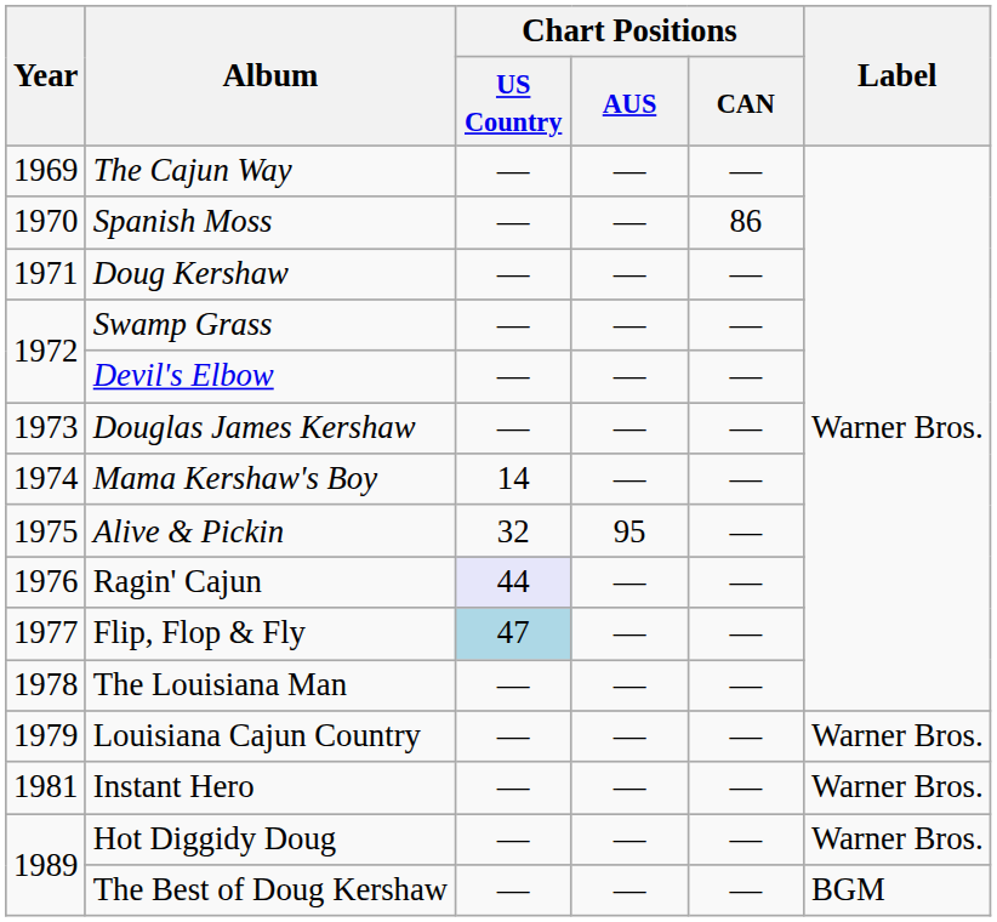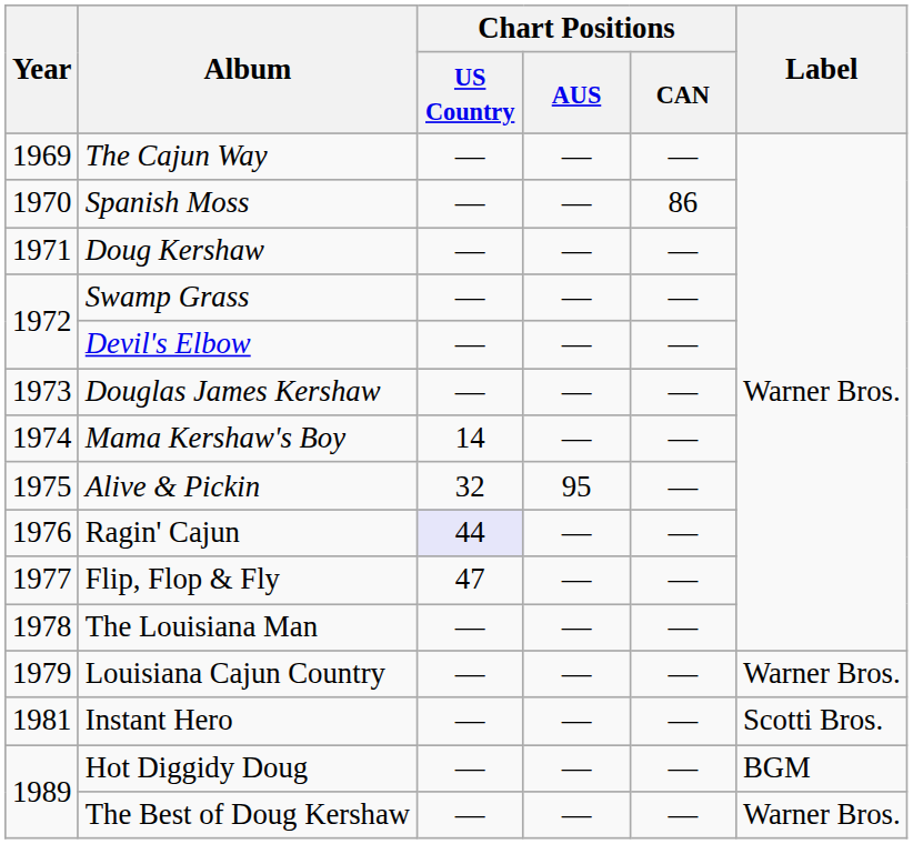Flip, Flop & Fly | Chart Positions / US Country: lightblue background -> no background
Instant Hero | Label: Warner Bros. -> Scotti Bros.
Hot Diggidy Doug | Label: Warner Bros. -> BGM
The Best of Doug Kershaw | Label: BGM -> Warner Bros.
